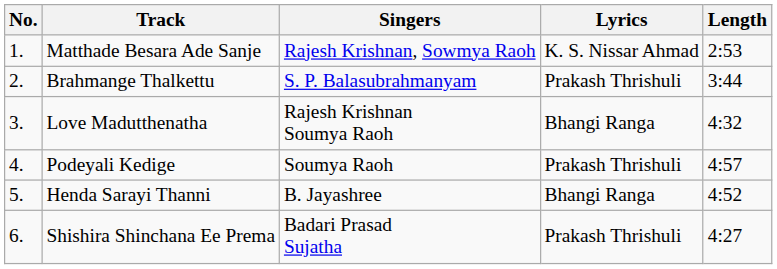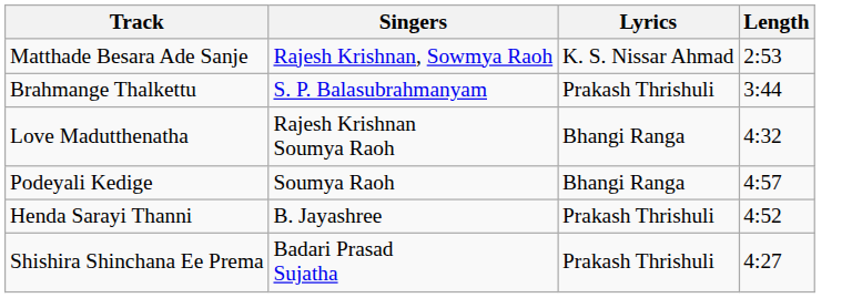- column: No. | 1. | 2. | 3. | 4. | 5. | 6.
Podeyali Kedige | Lyrics: Prakash Thrishuli -> Bhangi Ranga
Henda Sarayi Thanni | Lyrics: Bhangi Ranga -> Prakash Thrishuli
